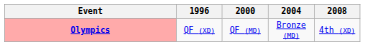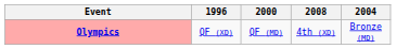columns swapped: 2004 <-> 2008
